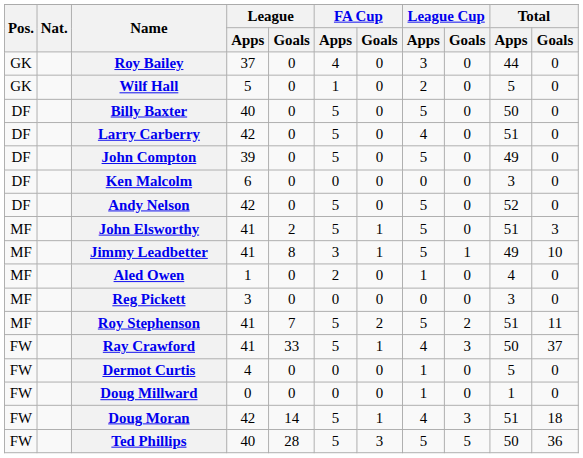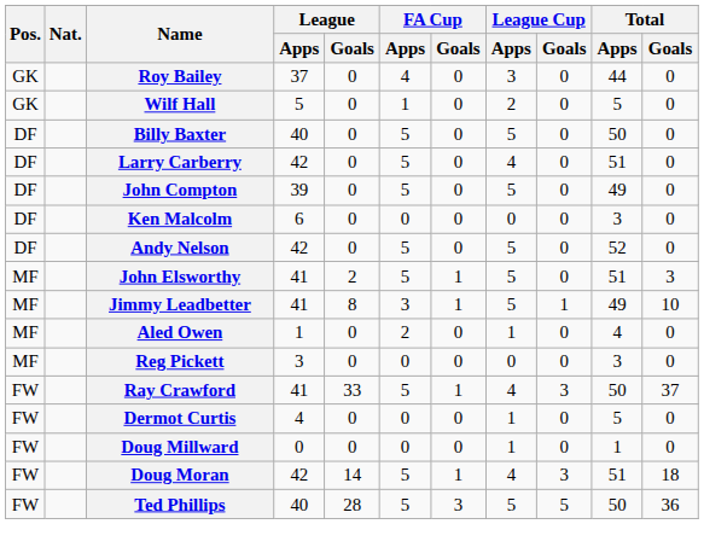- row: MF | Roy Stephenson | 41 | 7 | 5 | 2 | 5 | 2 | 51 | 11
